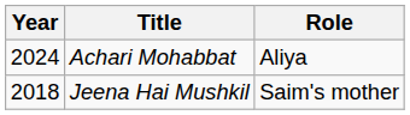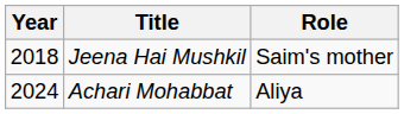rows swapped: Jeena Hai Mushkil <-> Achari Mohabbat
